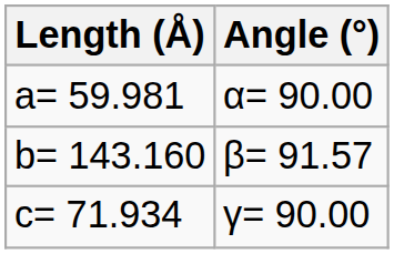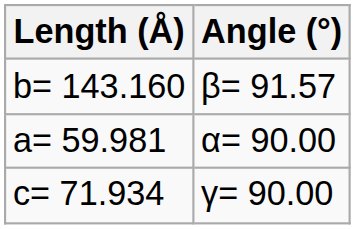rows swapped: a= 59.981 <-> b= 143.160
